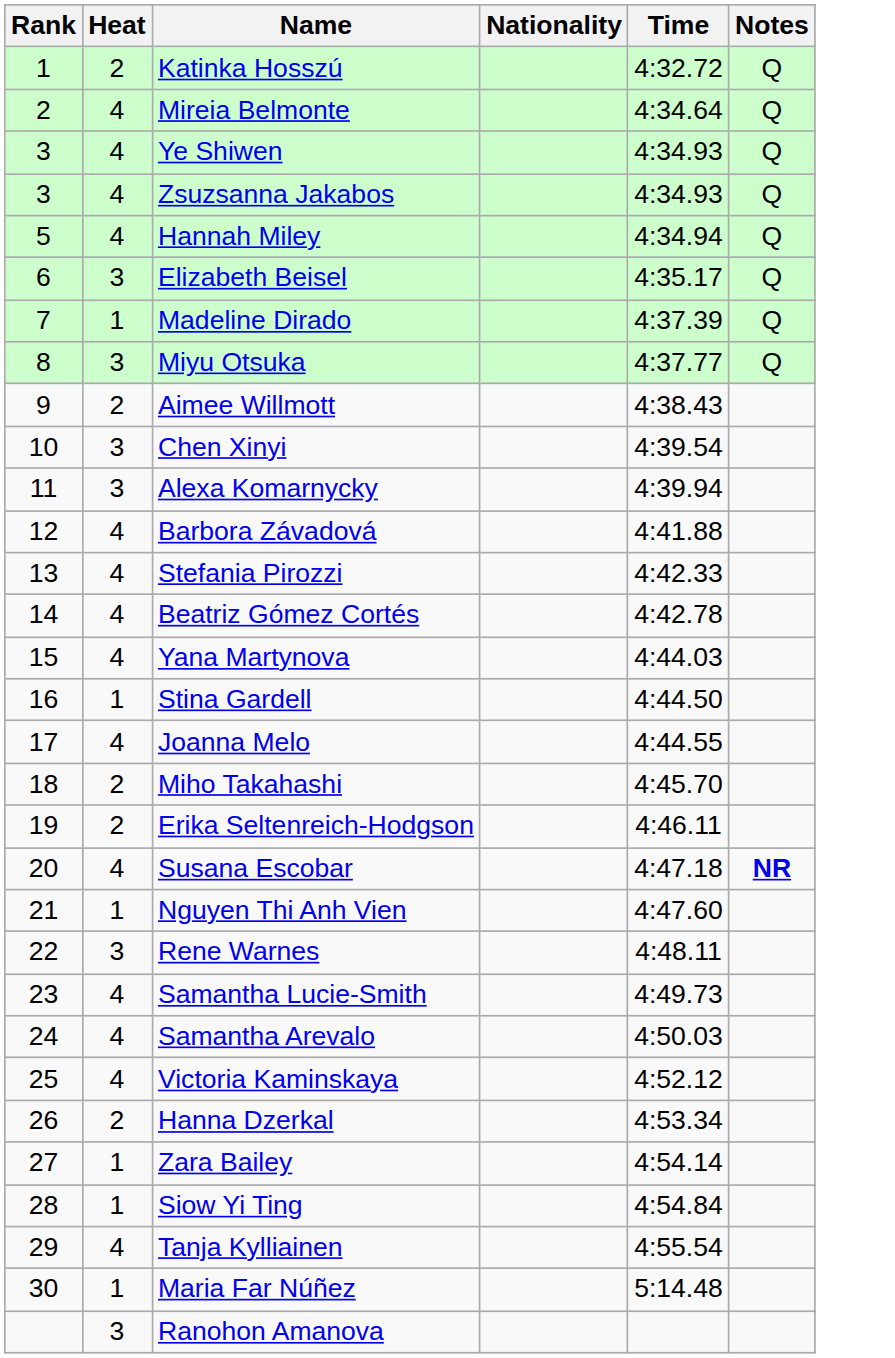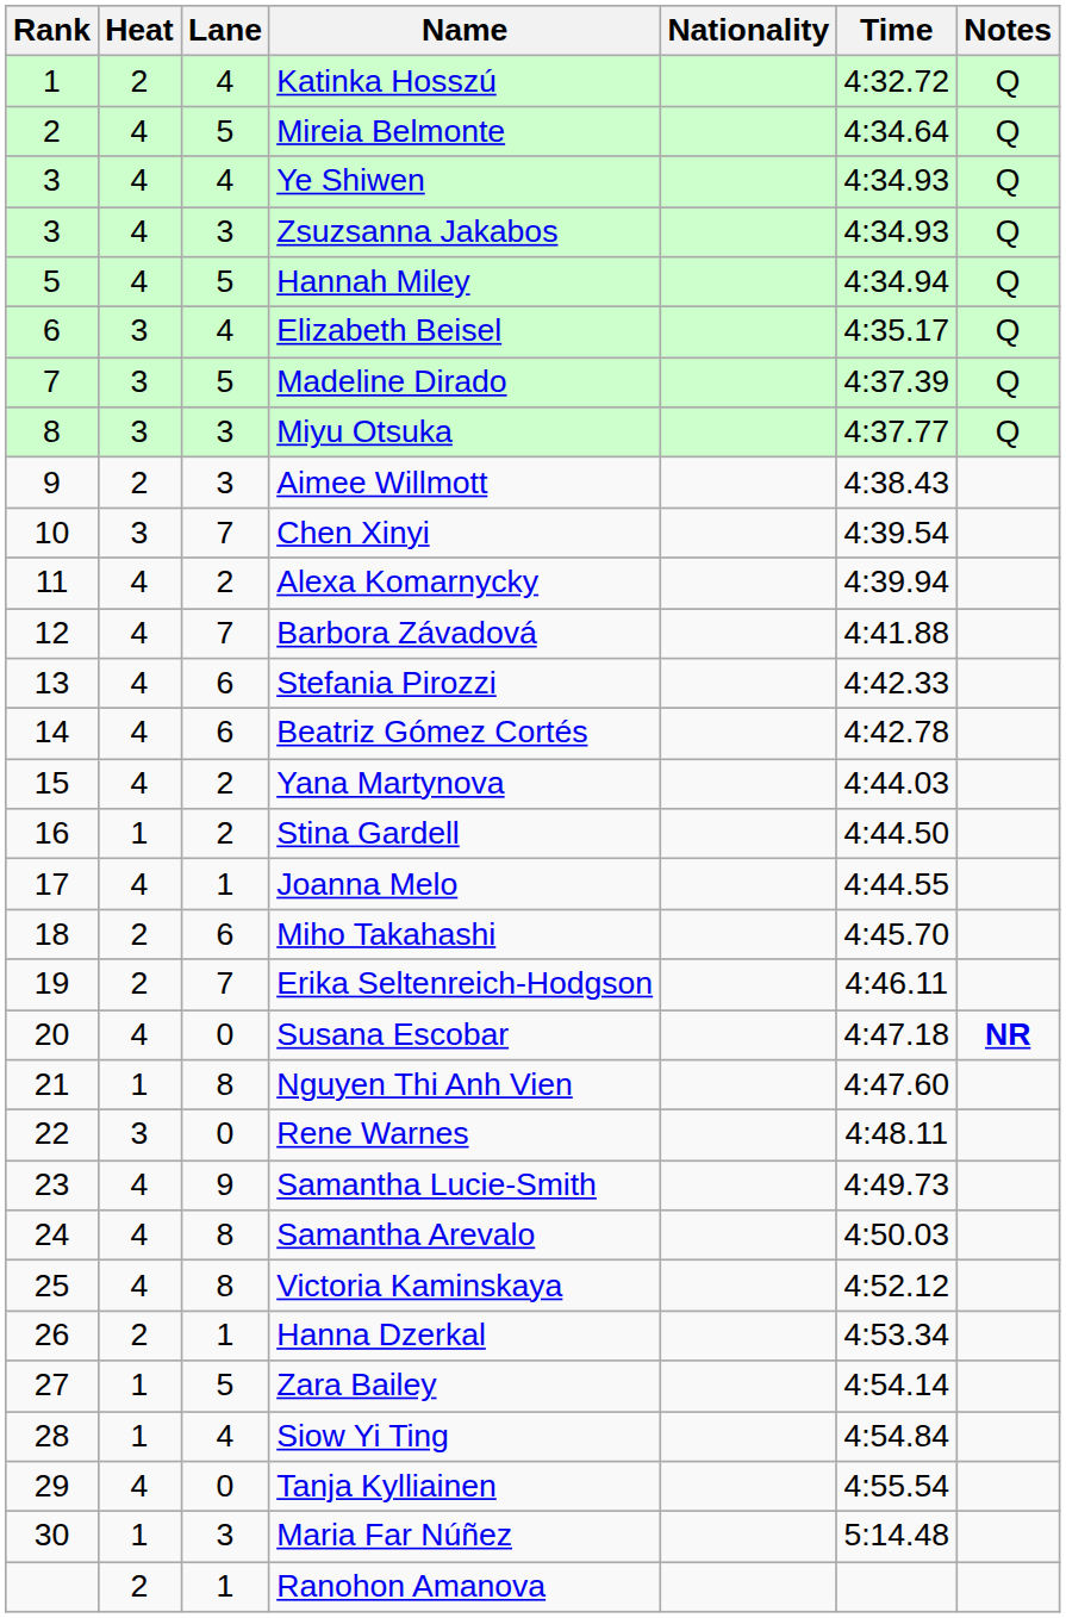+ column: Lane | 4 | 5 | 4 | 3 | 5 | 4 | 5 | 3 | 3 | 7 | 2 | 7 | 6 | 6 | 2 | 2 | 1 | 6 | 7 | 0 | 8 | 0 | 9 | 8 | 8 | 1 | 5 | 4 | 0 | 3 | 1
Madeline Dirado | Heat: 1 -> 3
Alexa Komarnycky | Heat: 3 -> 4
Ranohon Amanova | Heat: 3 -> 2
